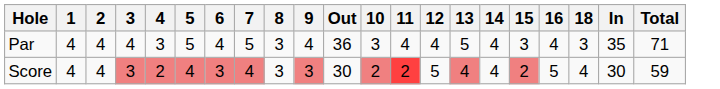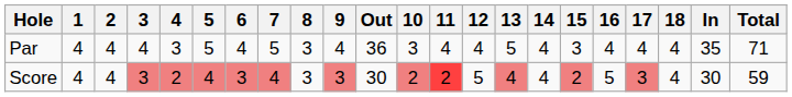+ column: 17 | 4 | 3
Par | 18: 3 -> 4
